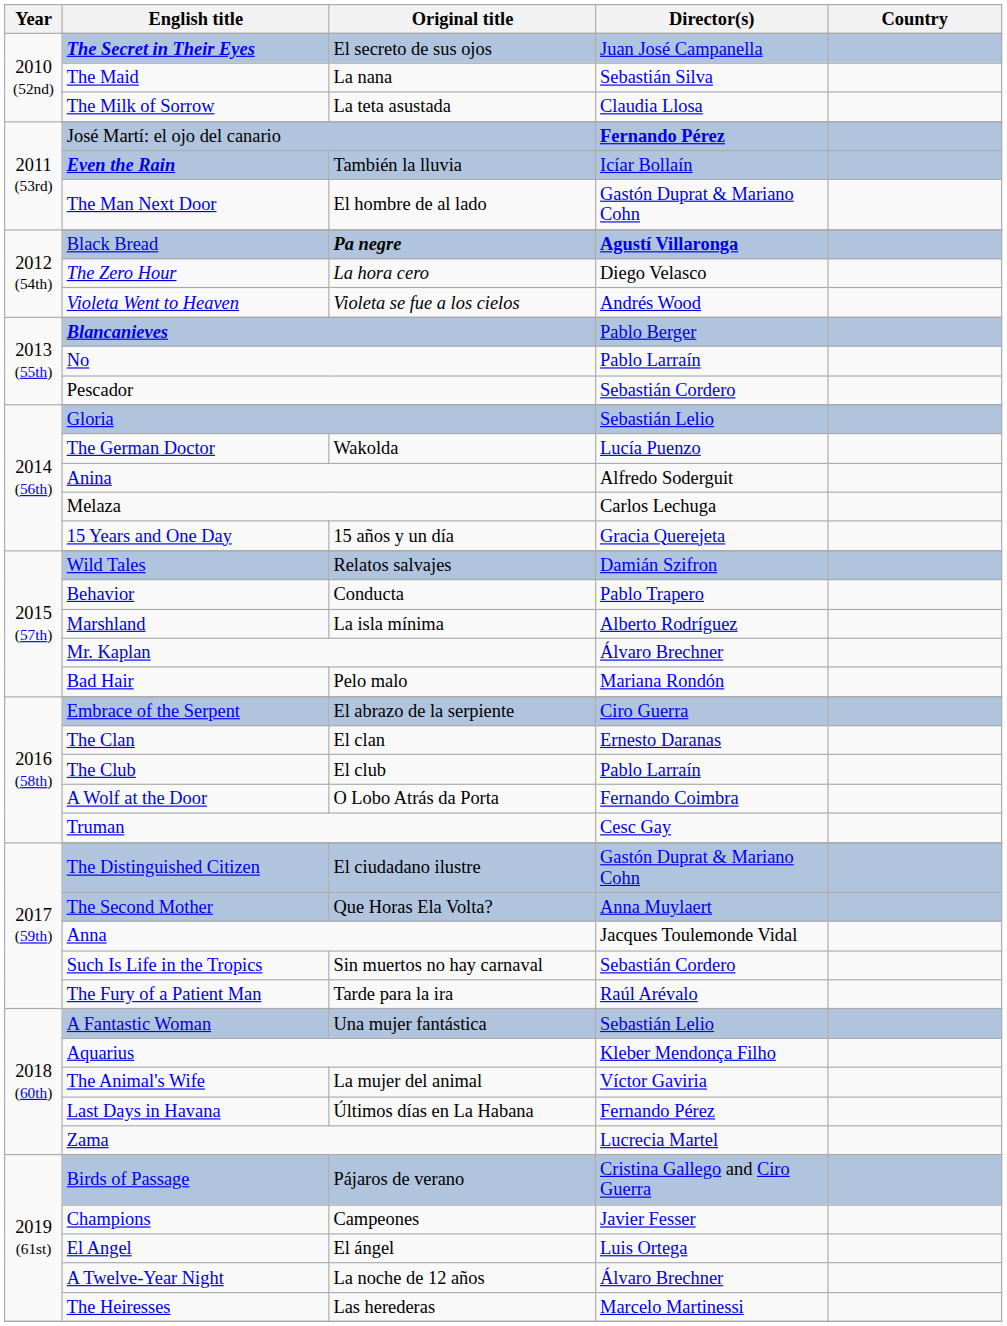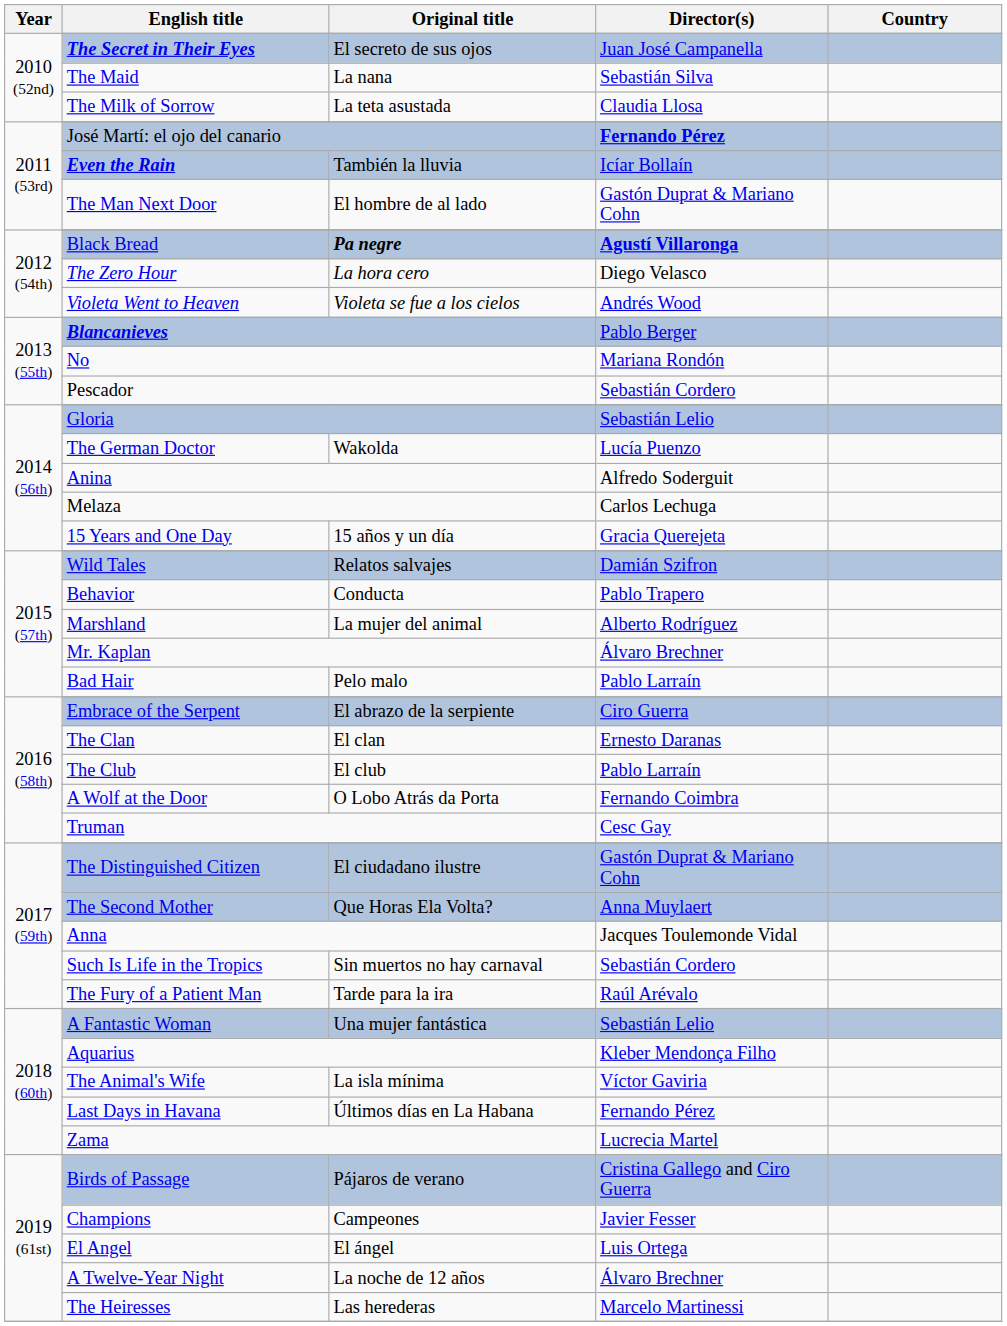No | Director(s): Pablo Larraín -> Mariana Rondón
Marshland | Original title: La isla mínima -> La mujer del animal
Bad Hair | Director(s): Mariana Rondón -> Pablo Larraín
The Animal's Wife | Original title: La mujer del animal -> La isla mínima
